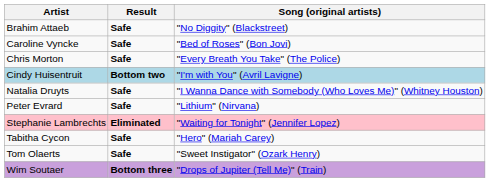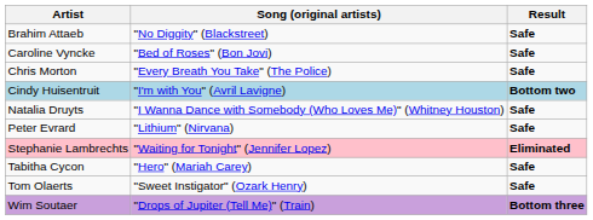columns swapped: Song (original artists) <-> Result
